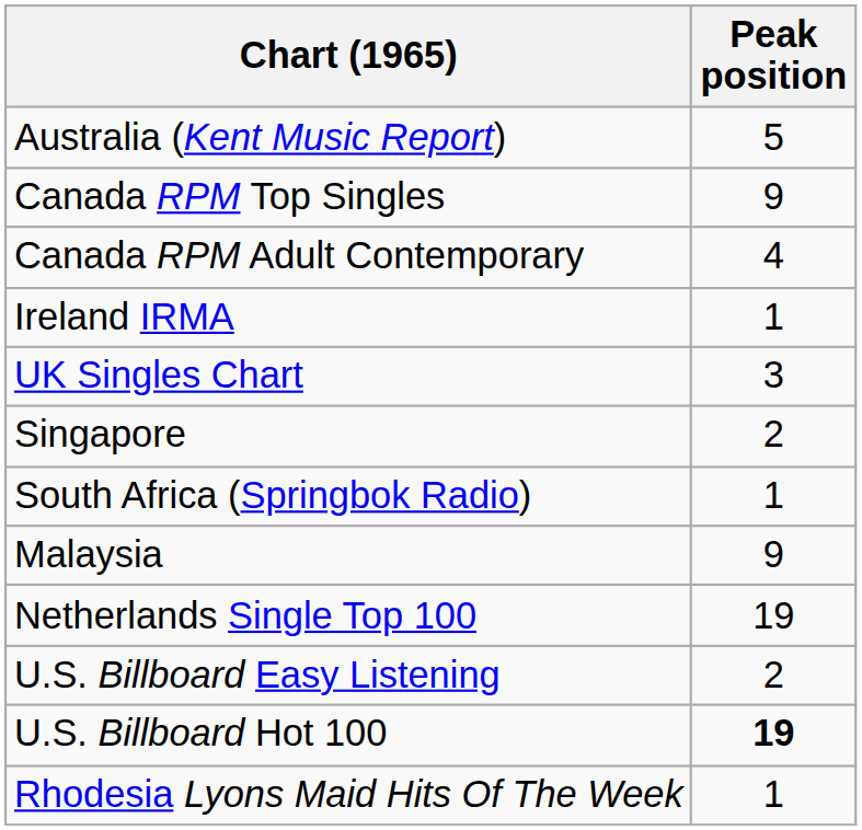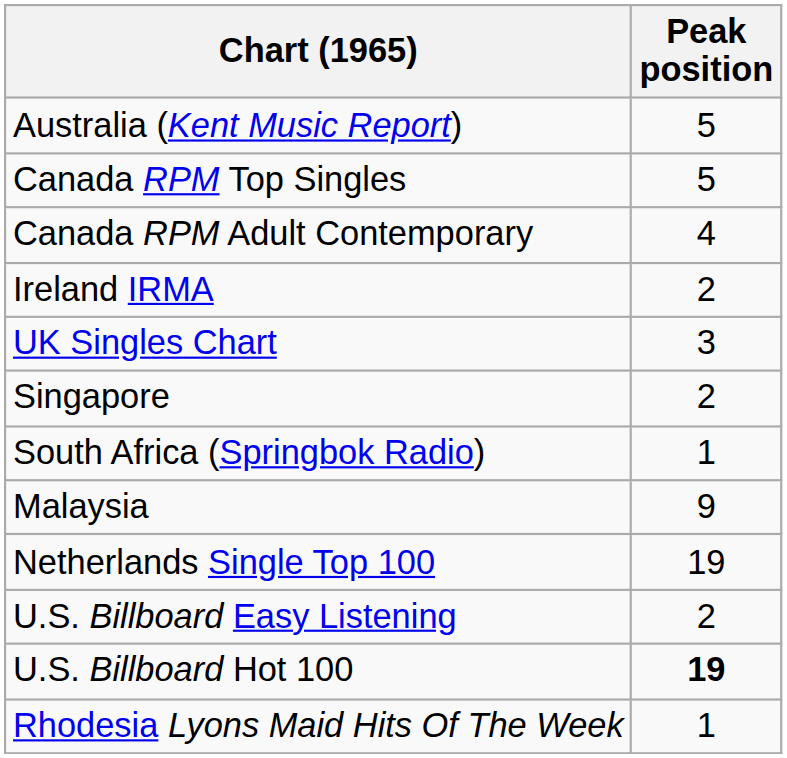Canada RPM Top Singles | Peak position: 9 -> 5
Ireland IRMA | Peak position: 1 -> 2
